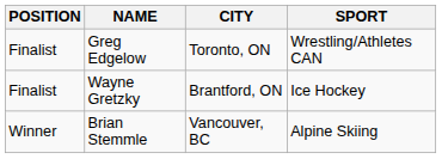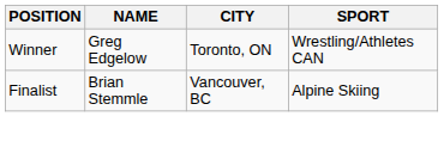Greg Edgelow | POSITION: Finalist -> Winner
- row: Finalist | Wayne Gretzky | Brantford, ON | Ice Hockey
Brian Stemmle | POSITION: Winner -> Finalist
